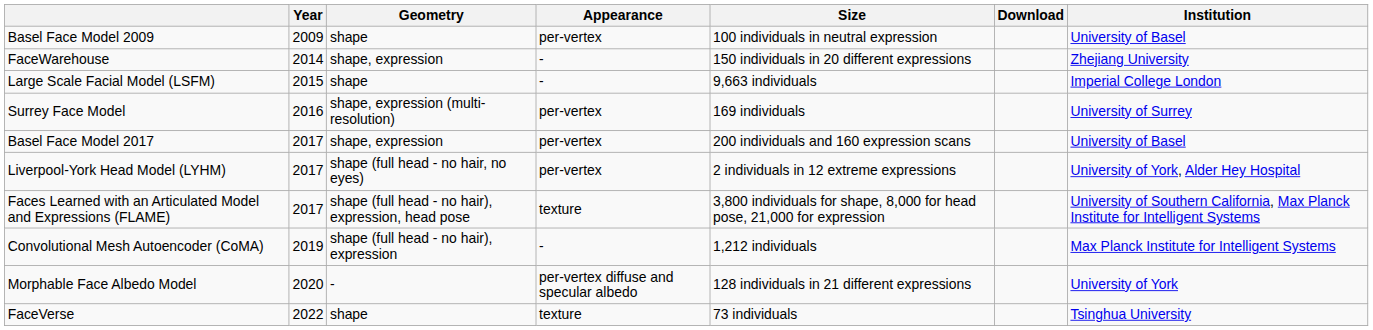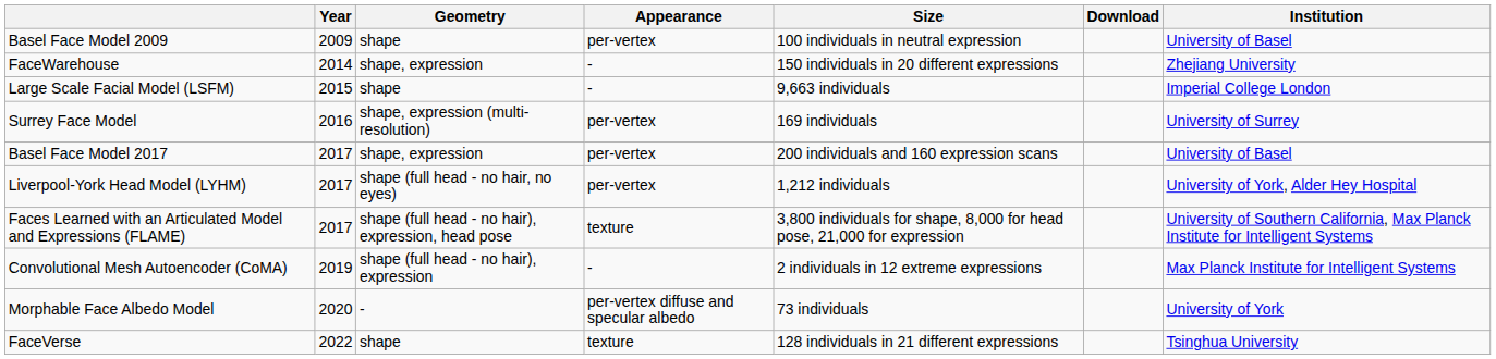Liverpool-York Head Model (LYHM) | Size: 2 individuals in 12 extreme expressions -> 1,212 individuals
Convolutional Mesh Autoencoder (CoMA) | Size: 1,212 individuals -> 2 individuals in 12 extreme expressions
Morphable Face Albedo Model | Size: 128 individuals in 21 different expressions -> 73 individuals
FaceVerse | Size: 73 individuals -> 128 individuals in 21 different expressions
